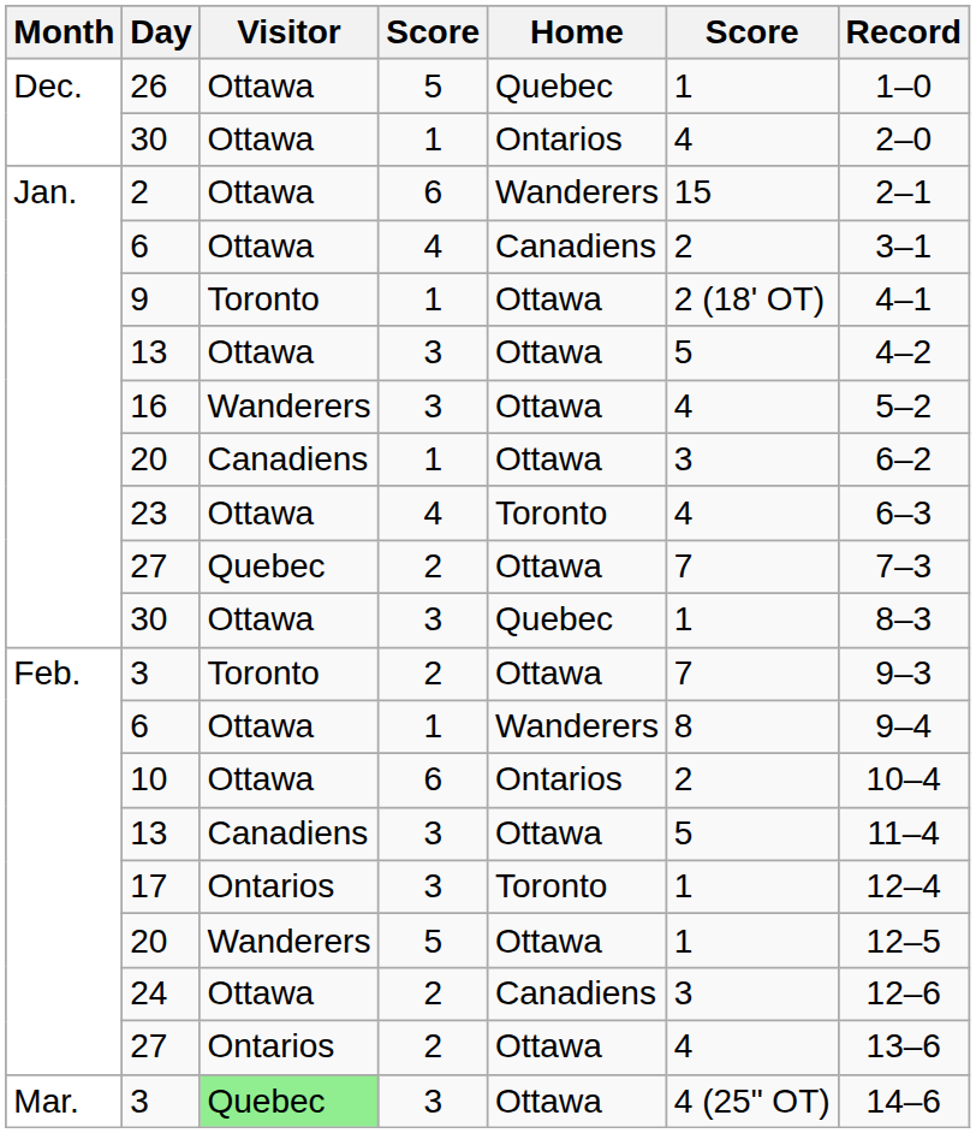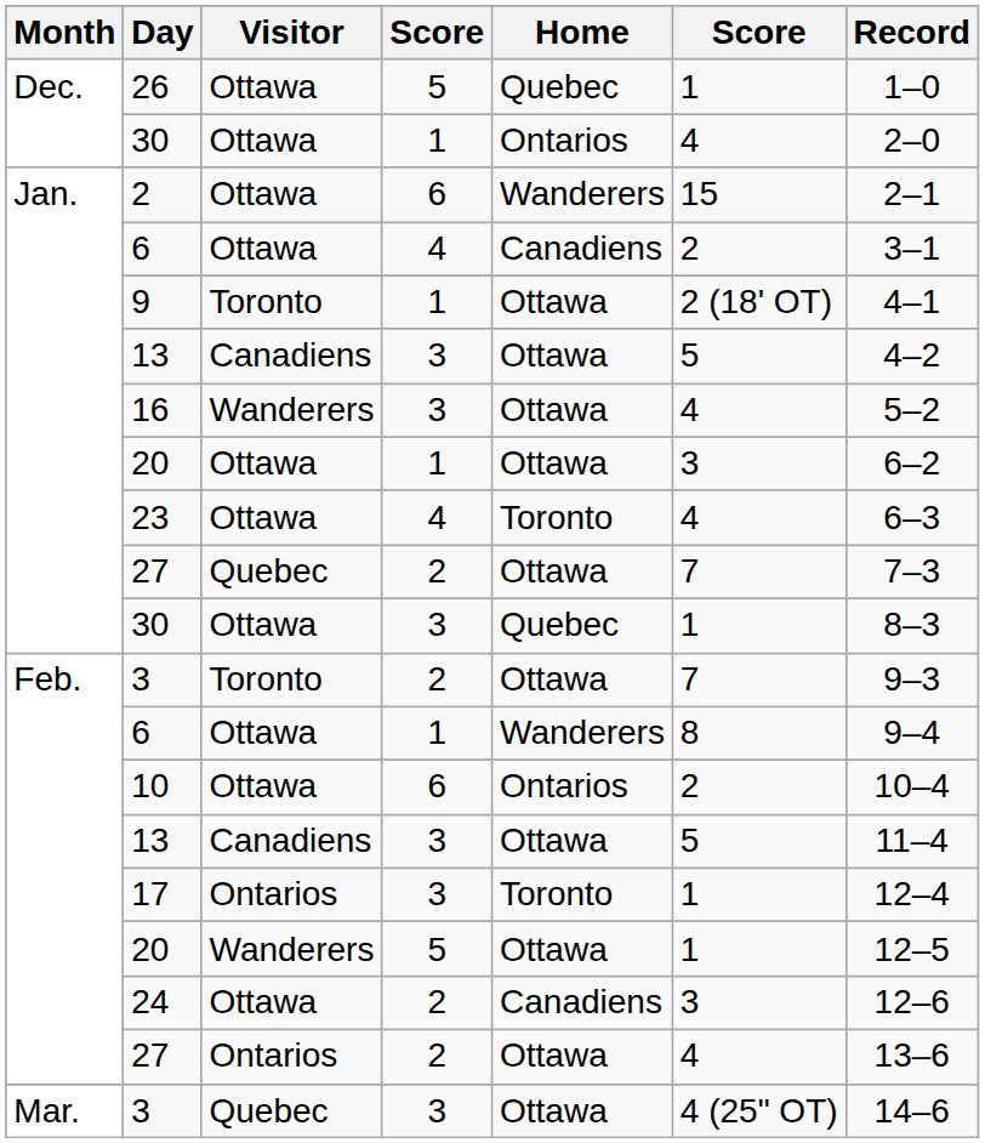Jan. / 13 | Visitor: Ottawa -> Canadiens
Jan. / 20 | Visitor: Canadiens -> Ottawa
Mar. / 3 | Visitor: lightgreen background -> no background
